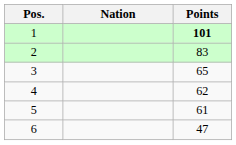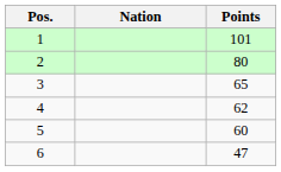1 | Points: bold -> normal
2 | Points: 83 -> 80
5 | Points: 61 -> 60
